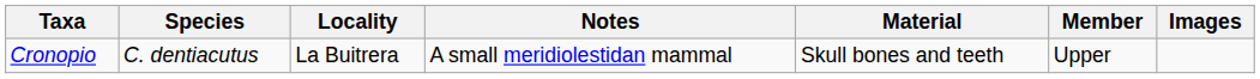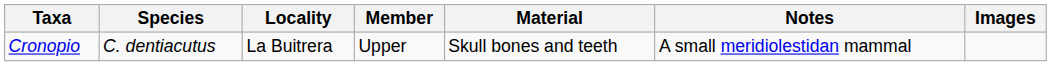columns swapped: Member <-> Notes
